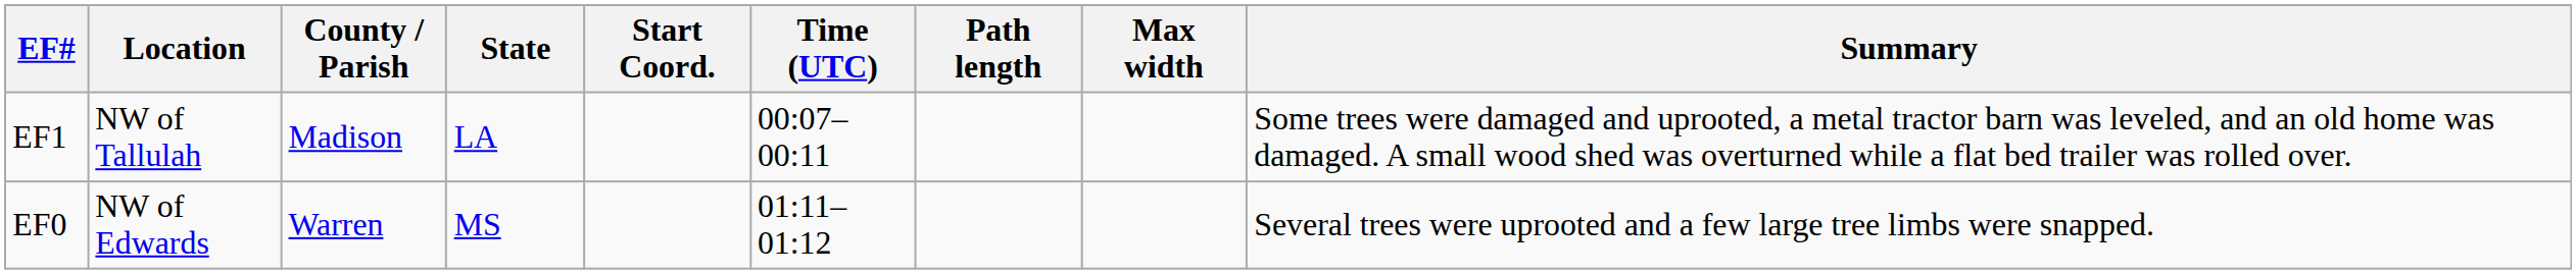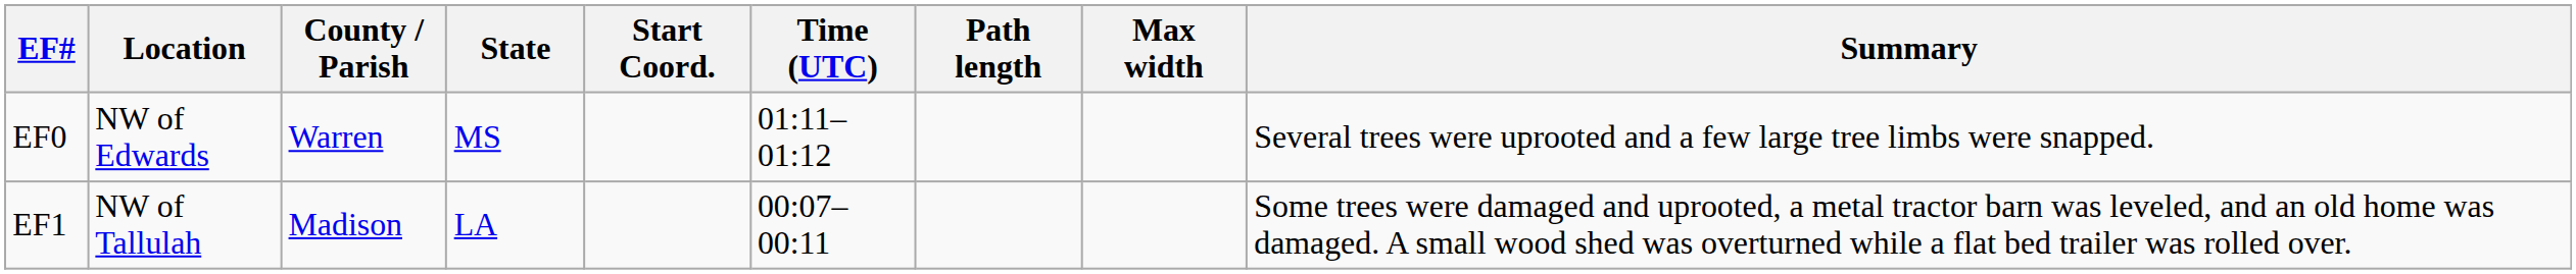rows swapped: EF1 <-> EF0
